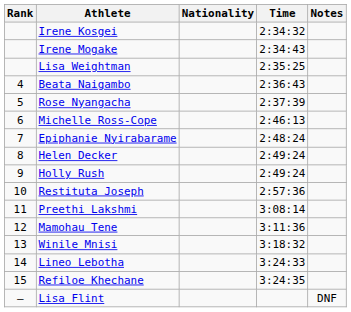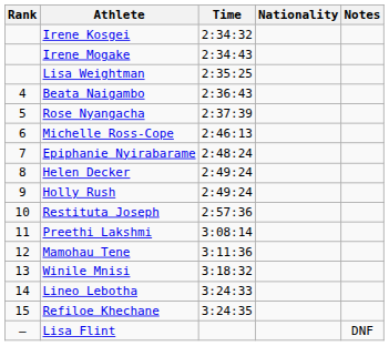columns swapped: Nationality <-> Time
